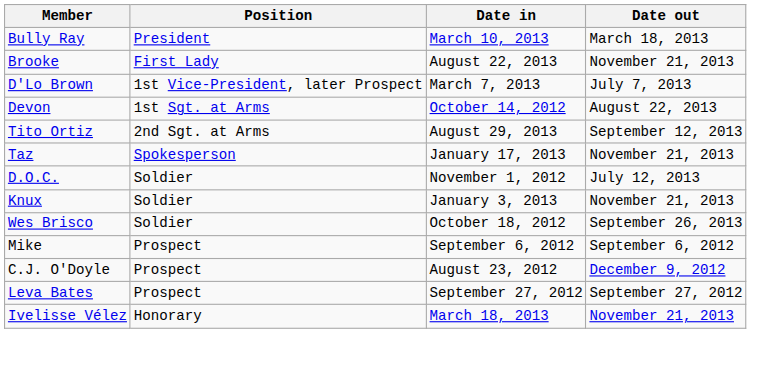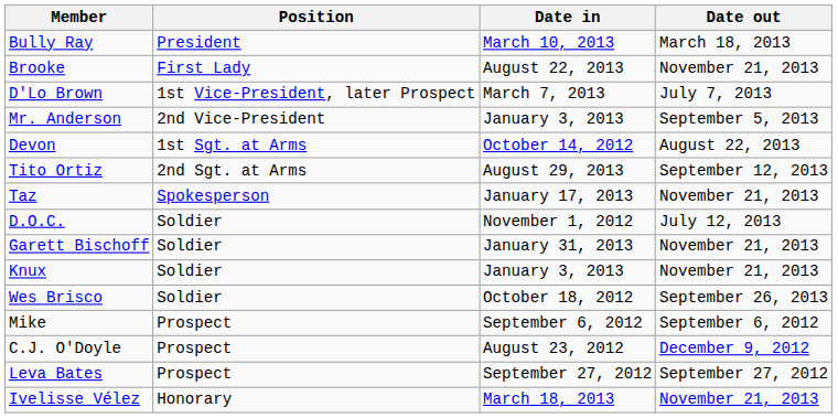+ row: Mr. Anderson | 2nd Vice-President | January 3, 2013 | September 5, 2013
+ row: Garett Bischoff | Soldier | January 31, 2013 | November 21, 2013
